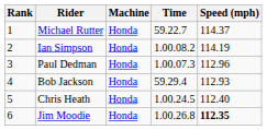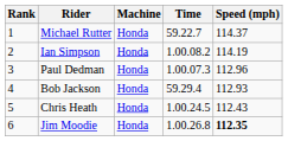Chris Heath | Speed (mph): 112.40 -> 112.43
